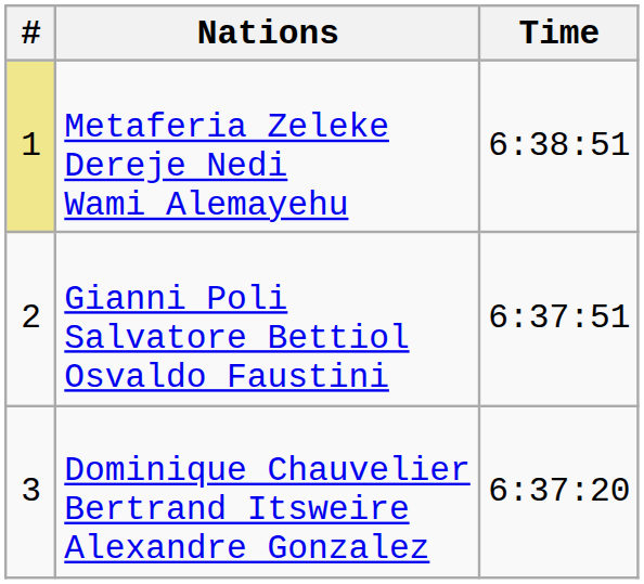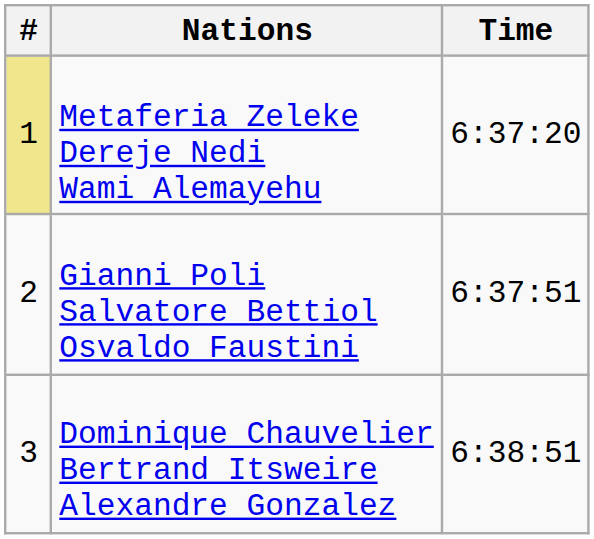Metaferia Zeleke Dereje Nedi Wami Alemayehu | Time: 6:38:51 -> 6:37:20
Dominique Chauvelier Bertrand Itsweire Alexandre Gonzalez | Time: 6:37:20 -> 6:38:51
